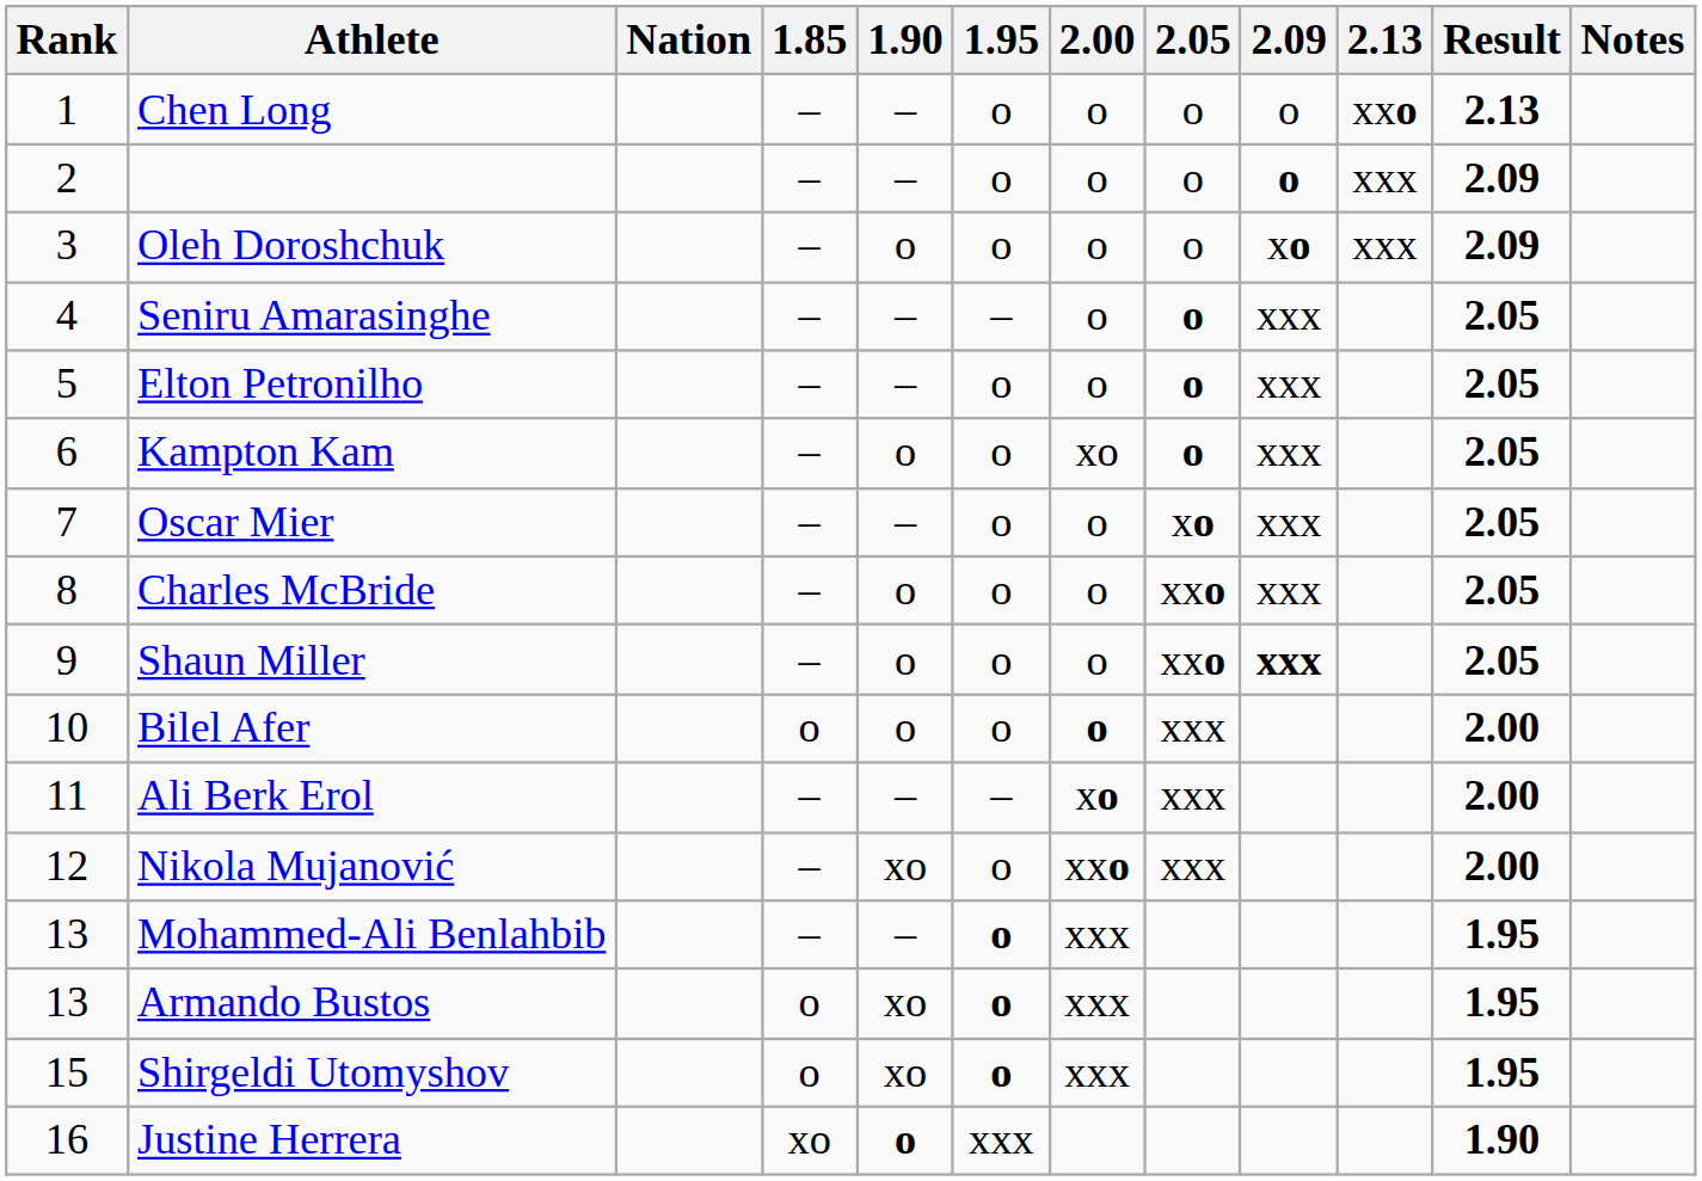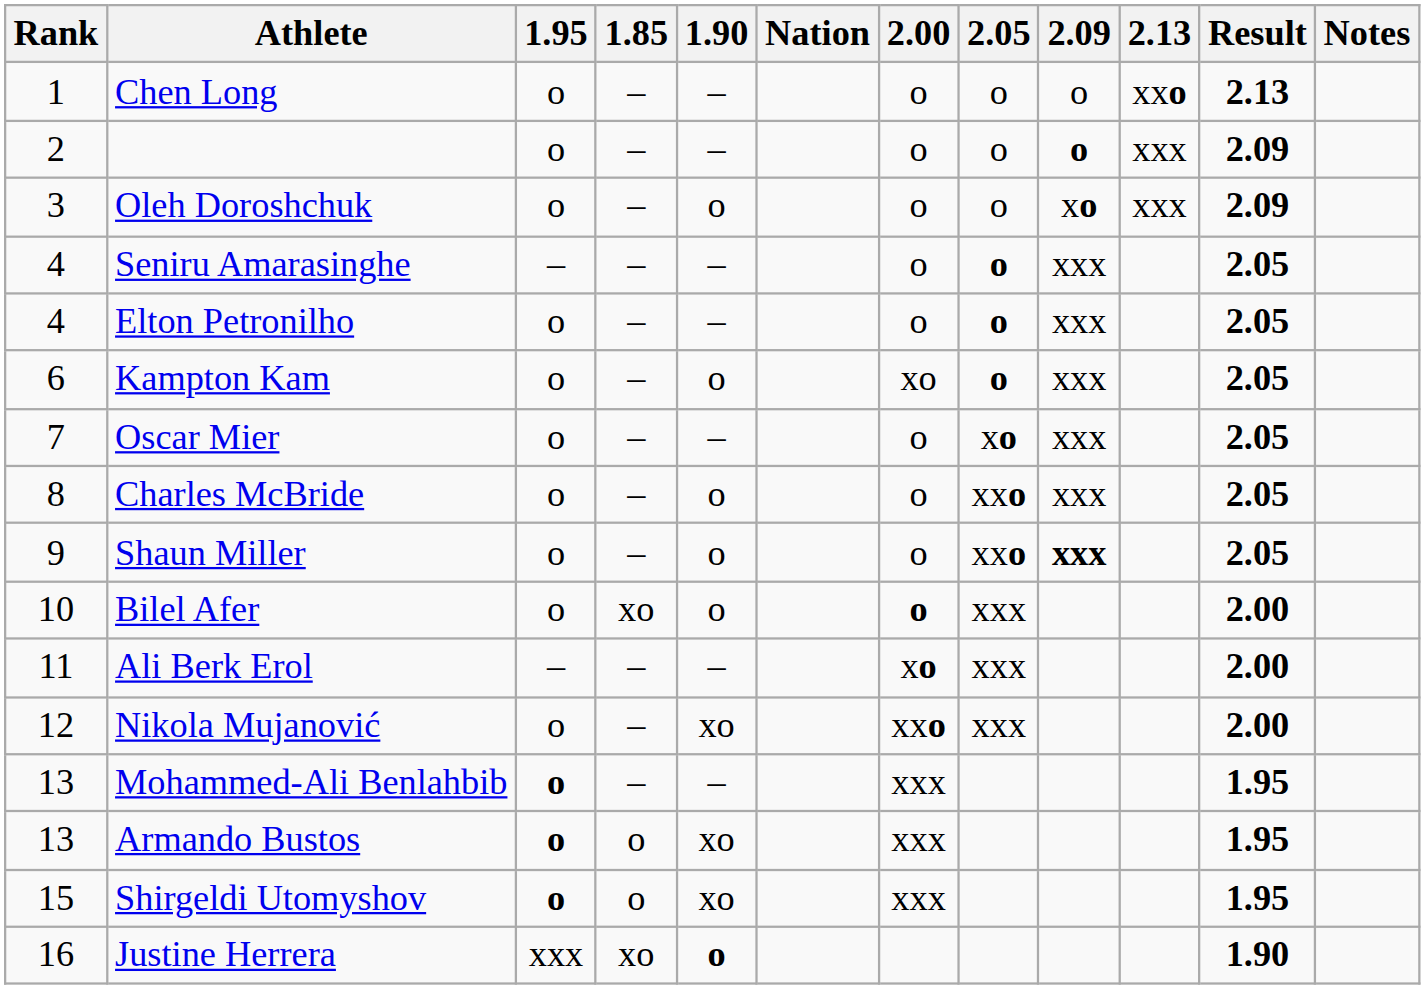columns swapped: Nation <-> 1.95
Elton Petronilho | Rank: 5 -> 4
Bilel Afer | 1.85: o -> xo
